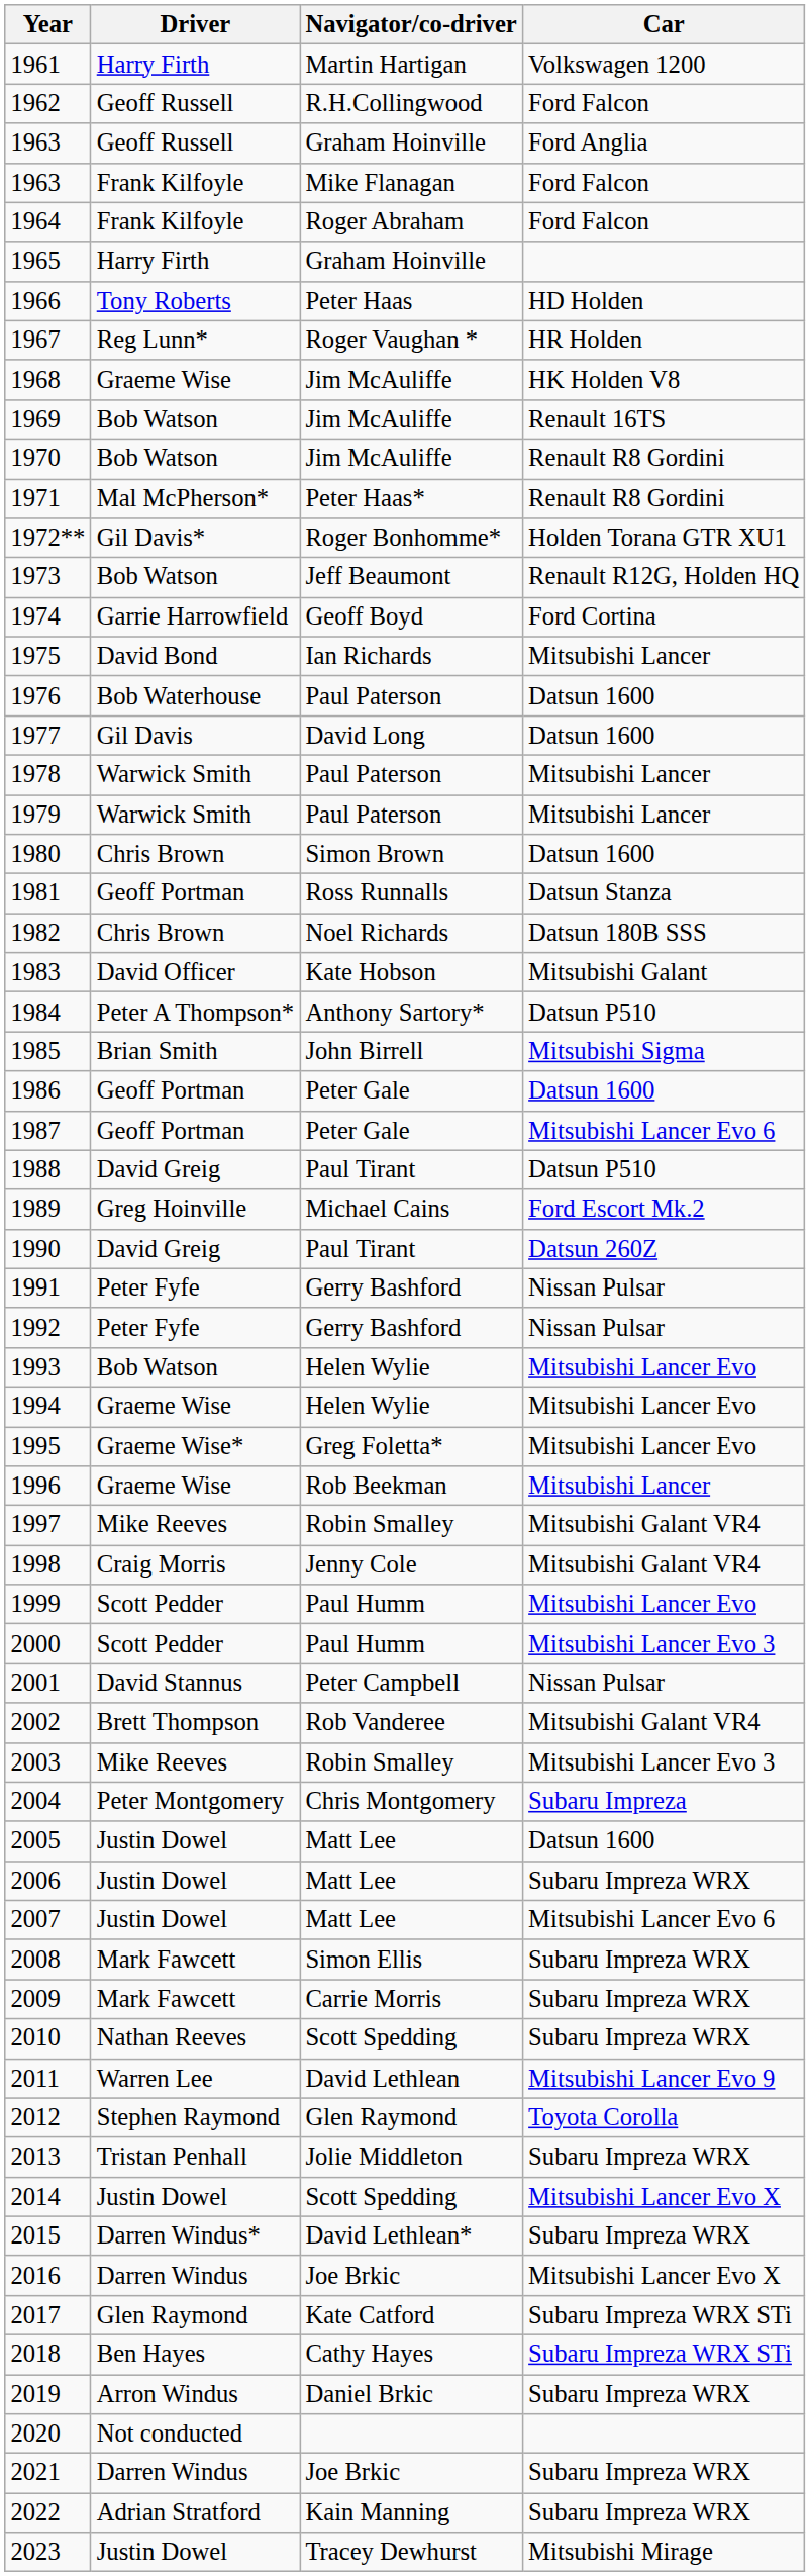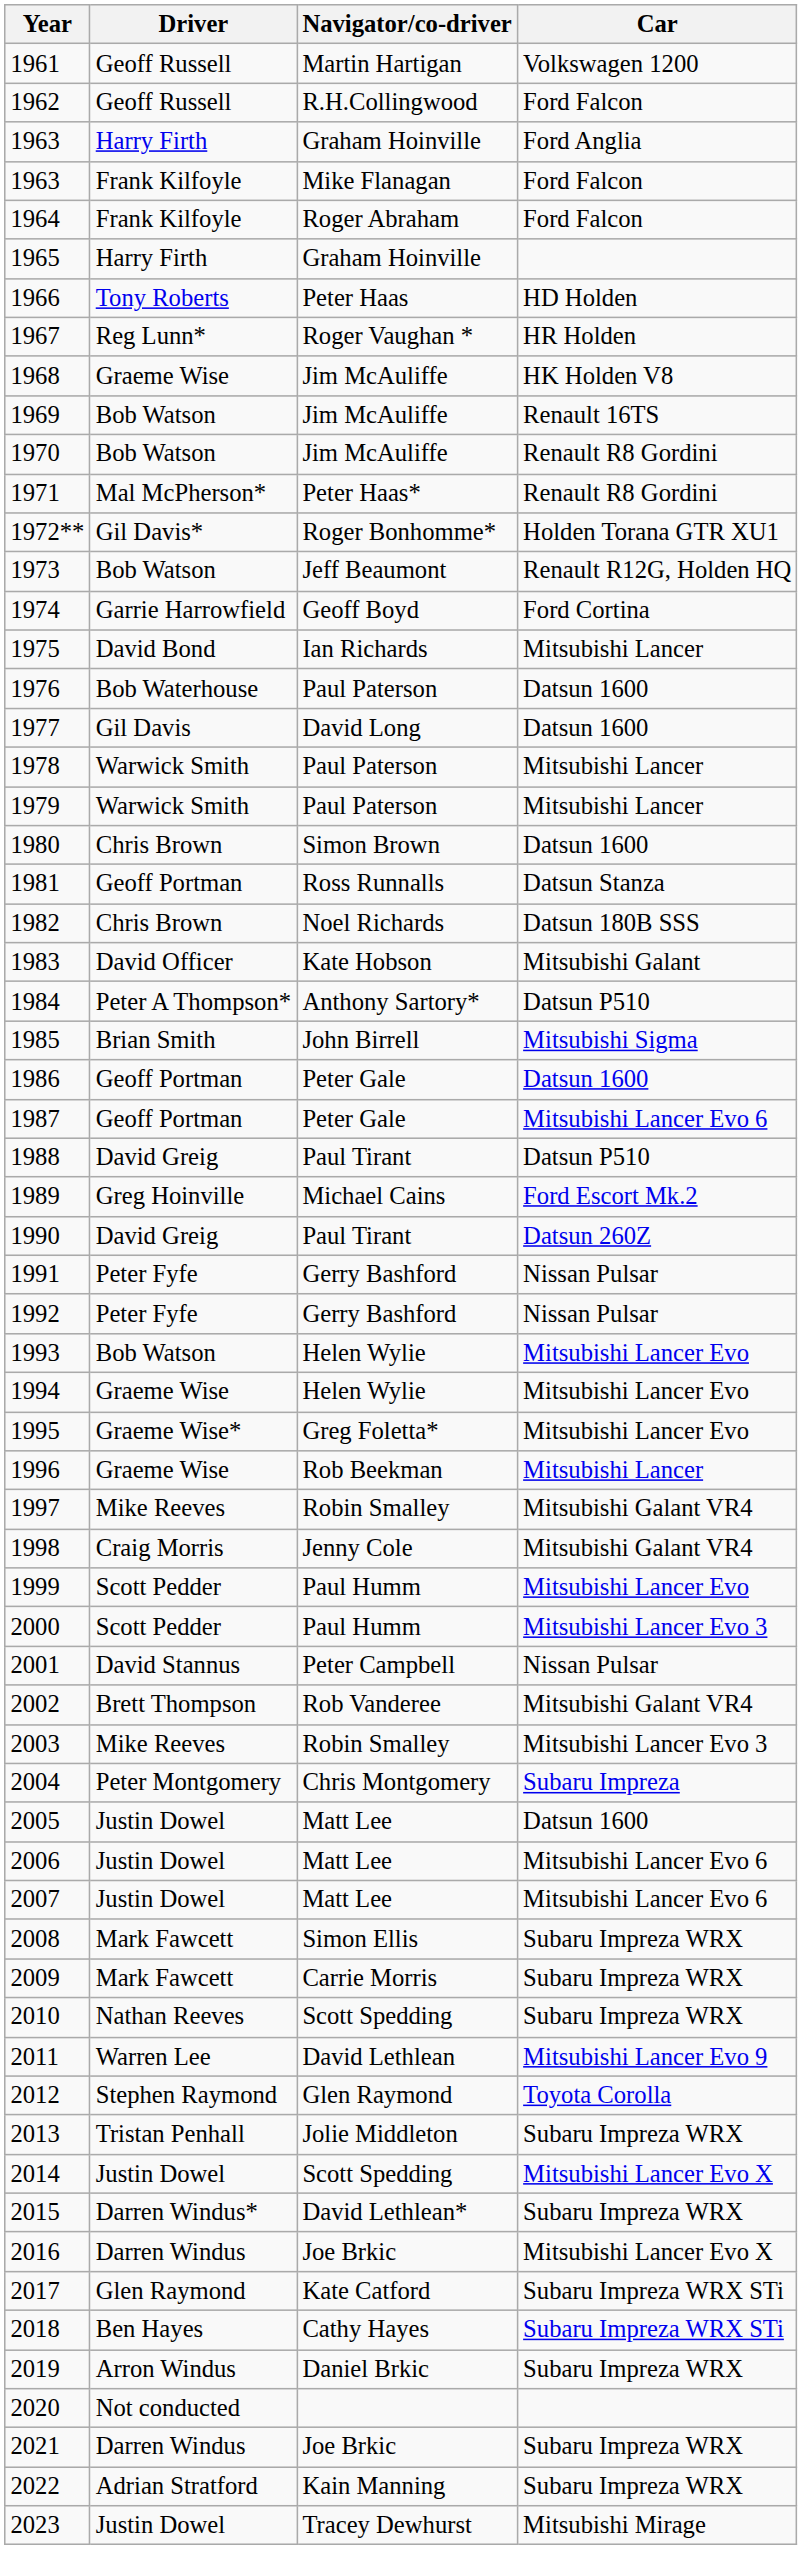1961 | Driver: Harry Firth -> Geoff Russell
1963 / Graham Hoinville | Driver: Geoff Russell -> Harry Firth
2006 | Car: Subaru Impreza WRX -> Mitsubishi Lancer Evo 6
